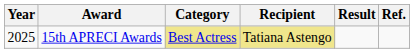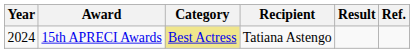15th APRECI Awards | Year: 2025 -> 2024
15th APRECI Awards | Recipient: khaki background -> no background
